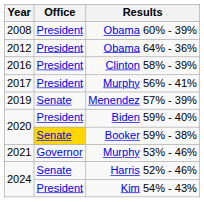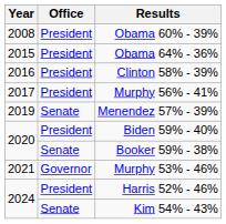Obama 64% - 36% | Year: 2012 -> 2015
Booker 59% - 38% | Office: gold background -> no background
Harris 52% - 46% | Office: Senate -> President
Kim 54% - 43% | Office: President -> Senate
